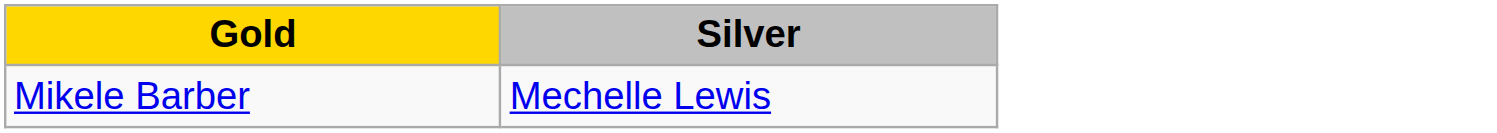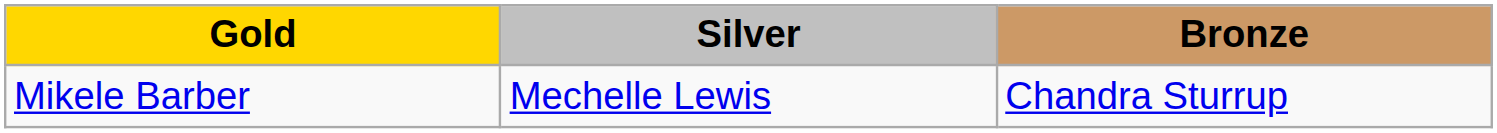+ column: Bronze | Chandra Sturrup
